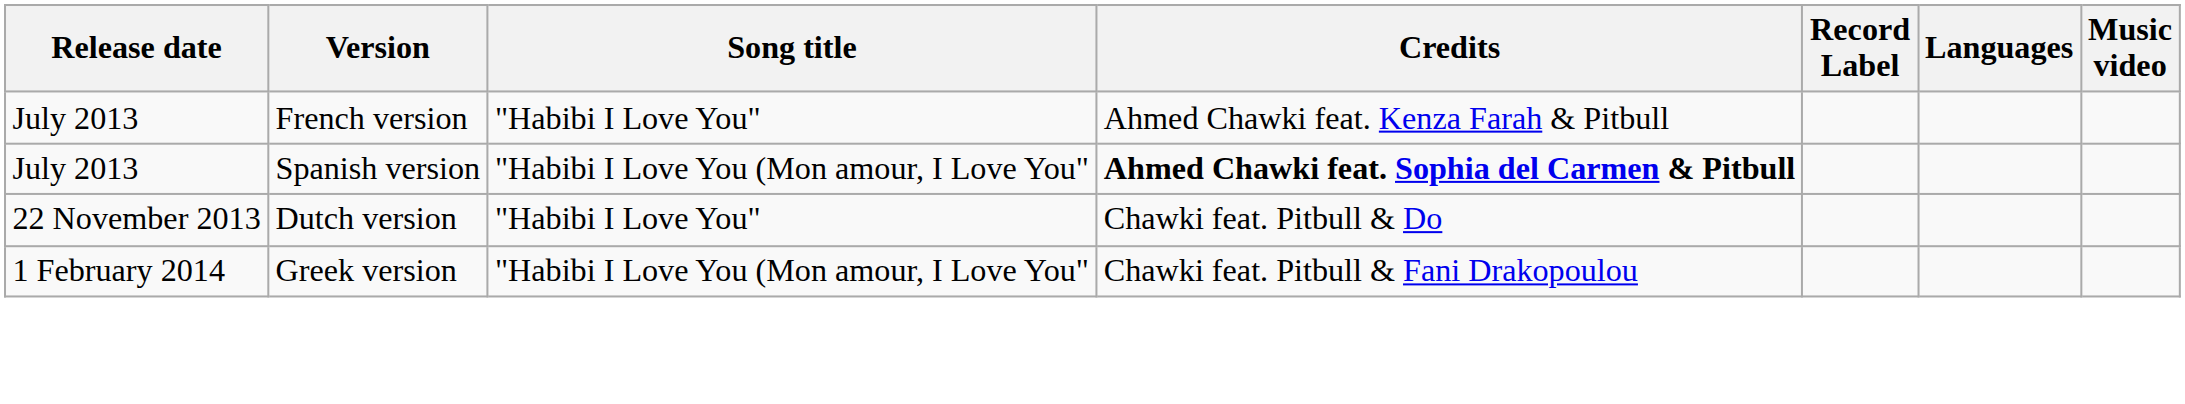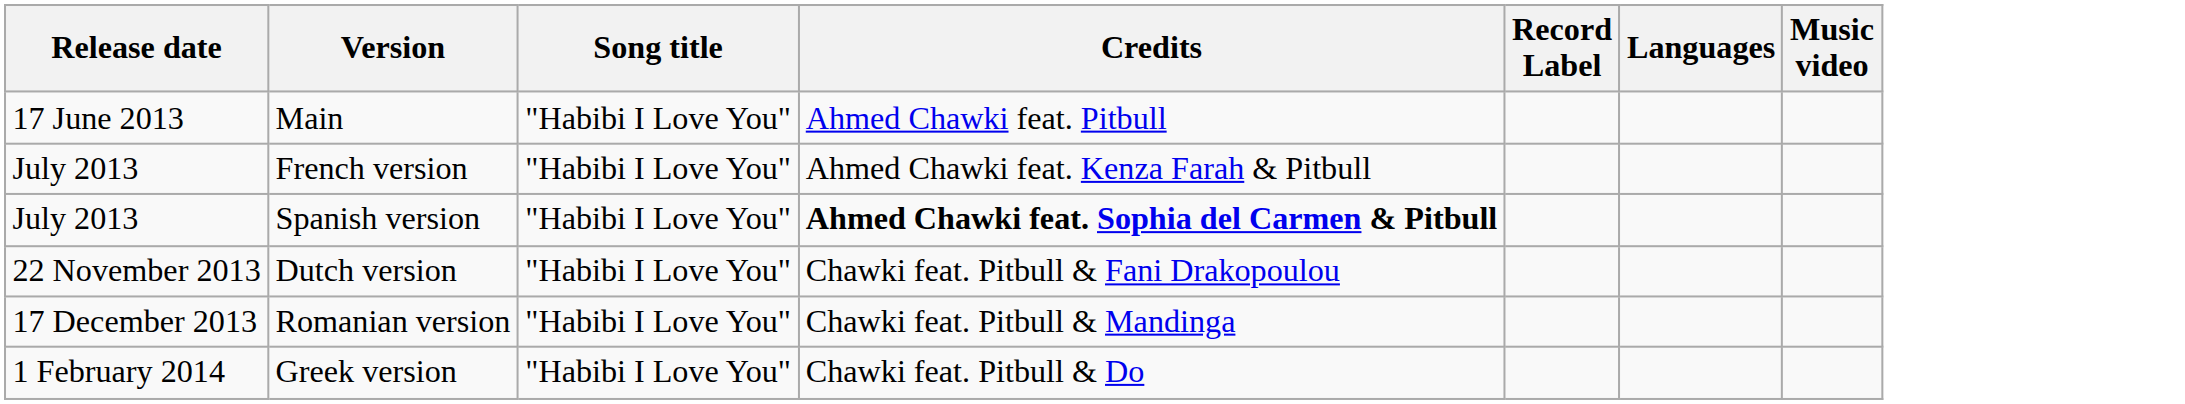+ row: 17 June 2013 | Main | "Habibi I Love You" | Ahmed Chawki feat. Pitbull
Spanish version | Song title: "Habibi I Love You (Mon amour, I Love You" -> "Habibi I Love You"
Dutch version | Credits: Chawki feat. Pitbull & Do -> Chawki feat. Pitbull & Fani Drakopoulou
+ row: 17 December 2013 | Romanian version | "Habibi I Love You" | Chawki feat. Pitbull & Mandinga
Greek version | Song title: "Habibi I Love You (Mon amour, I Love You" -> "Habibi I Love You"
Greek version | Credits: Chawki feat. Pitbull & Fani Drakopoulou -> Chawki feat. Pitbull & Do
